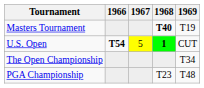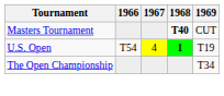Masters Tournament | 1969: T19 -> CUT
U.S. Open | 1966: bold -> normal
U.S. Open | 1967: 5 -> 4
U.S. Open | 1969: CUT -> T19
- row: PGA Championship | T23 | T48
